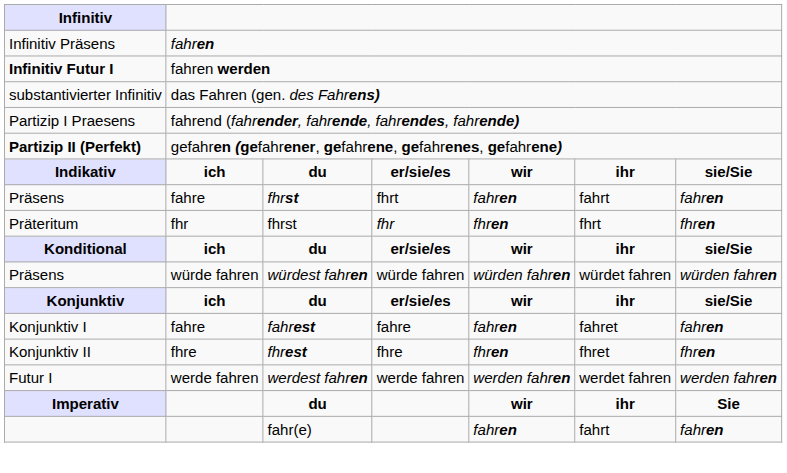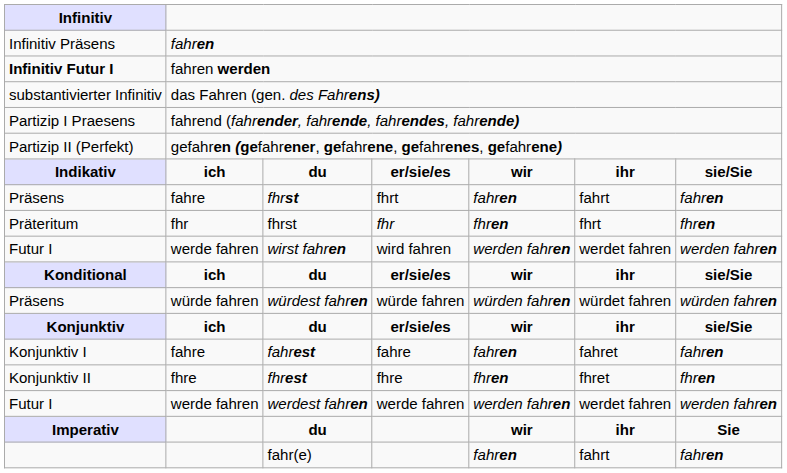gefahren (gefahrener, gefahrene, gefahrenes, gefahrene) | Infinitiv: bold -> normal
+ row: Futur I | werde fahren | wirst fahren | wird fahren | werden fahren | werdet fahren | werden fahren
